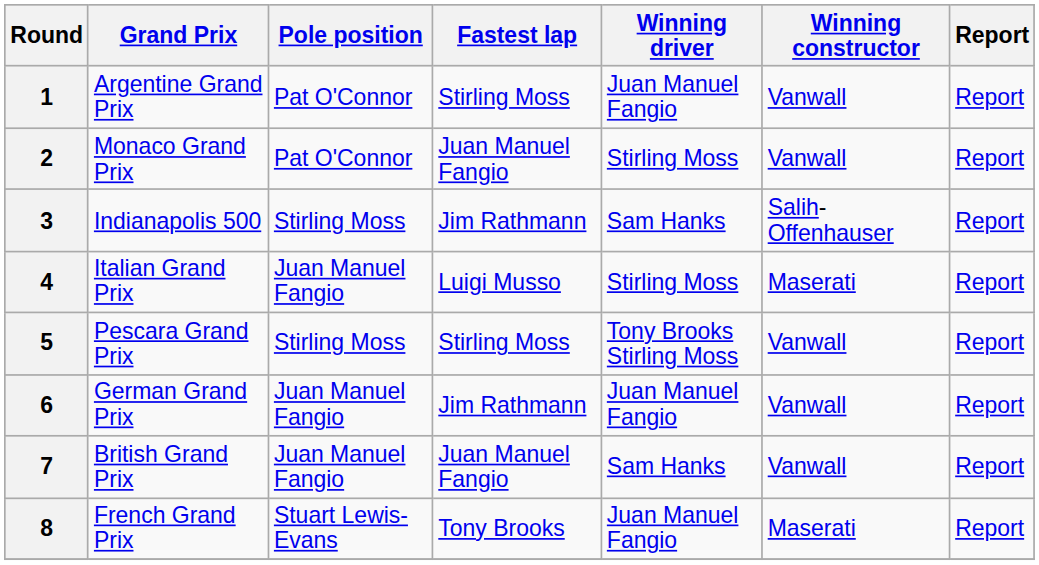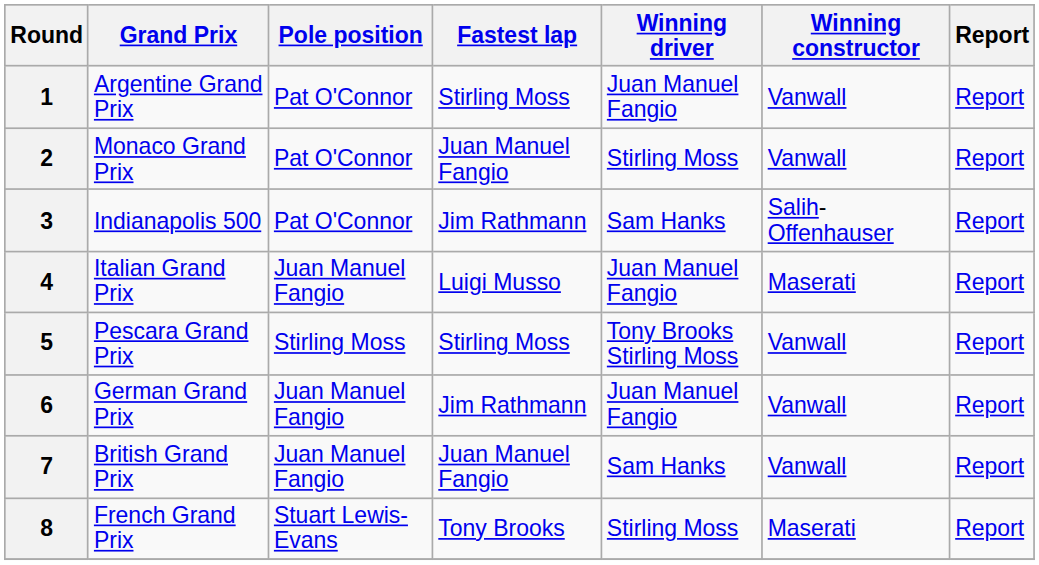3 | Pole position: Stirling Moss -> Pat O'Connor
4 | Winning driver: Stirling Moss -> Juan Manuel Fangio
8 | Winning driver: Juan Manuel Fangio -> Stirling Moss
